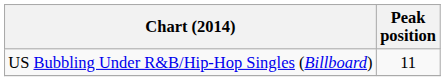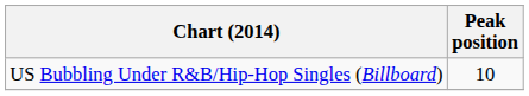US Bubbling Under R&B/Hip-Hop Singles (Billboard) | Peak position: 11 -> 10
